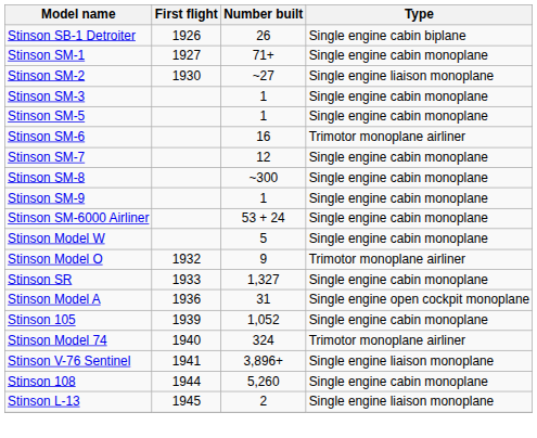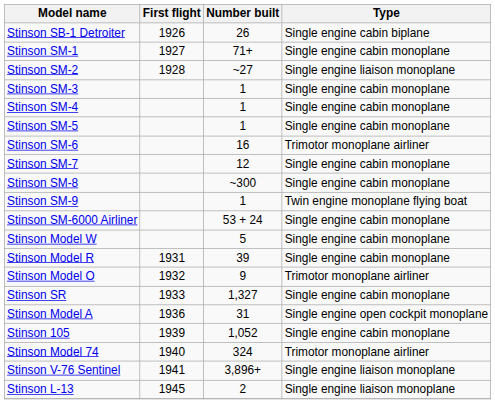Stinson SM-2 | First flight: 1930 -> 1928
+ row: Stinson SM-4 | 1 | Single engine cabin monoplane
Stinson SM-9 | Type: Single engine cabin monoplane -> Twin engine monoplane flying boat
+ row: Stinson Model R | 1931 | 39 | Single engine cabin monoplane
- row: Stinson 108 | 1944 | 5,260 | Single engine cabin monoplane
